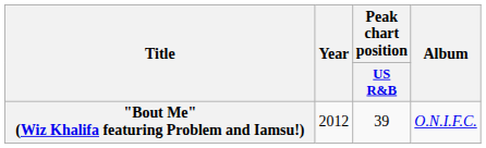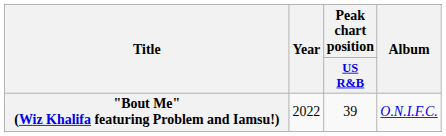"Bout Me" (Wiz Khalifa featuring Problem and Iamsu!) | Year: 2012 -> 2022
